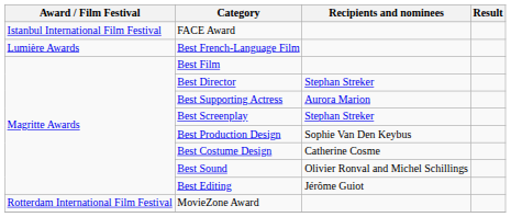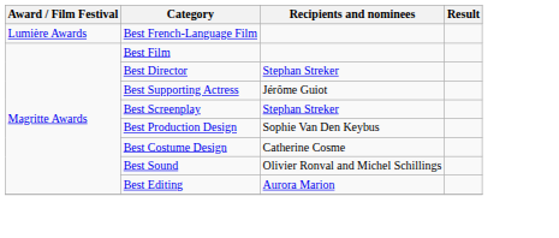- row: Istanbul International Film Festival | FACE Award
Best Supporting Actress | Recipients and nominees: Aurora Marion -> Jérôme Guiot
Best Editing | Recipients and nominees: Jérôme Guiot -> Aurora Marion
- row: Rotterdam International Film Festival | MovieZone Award
